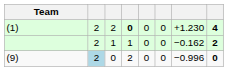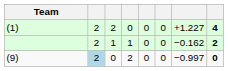(1) | column 4: bold -> normal
(1) | column 7: +1.230 -> +1.227
(9) | column 7: −0.996 -> −0.997
